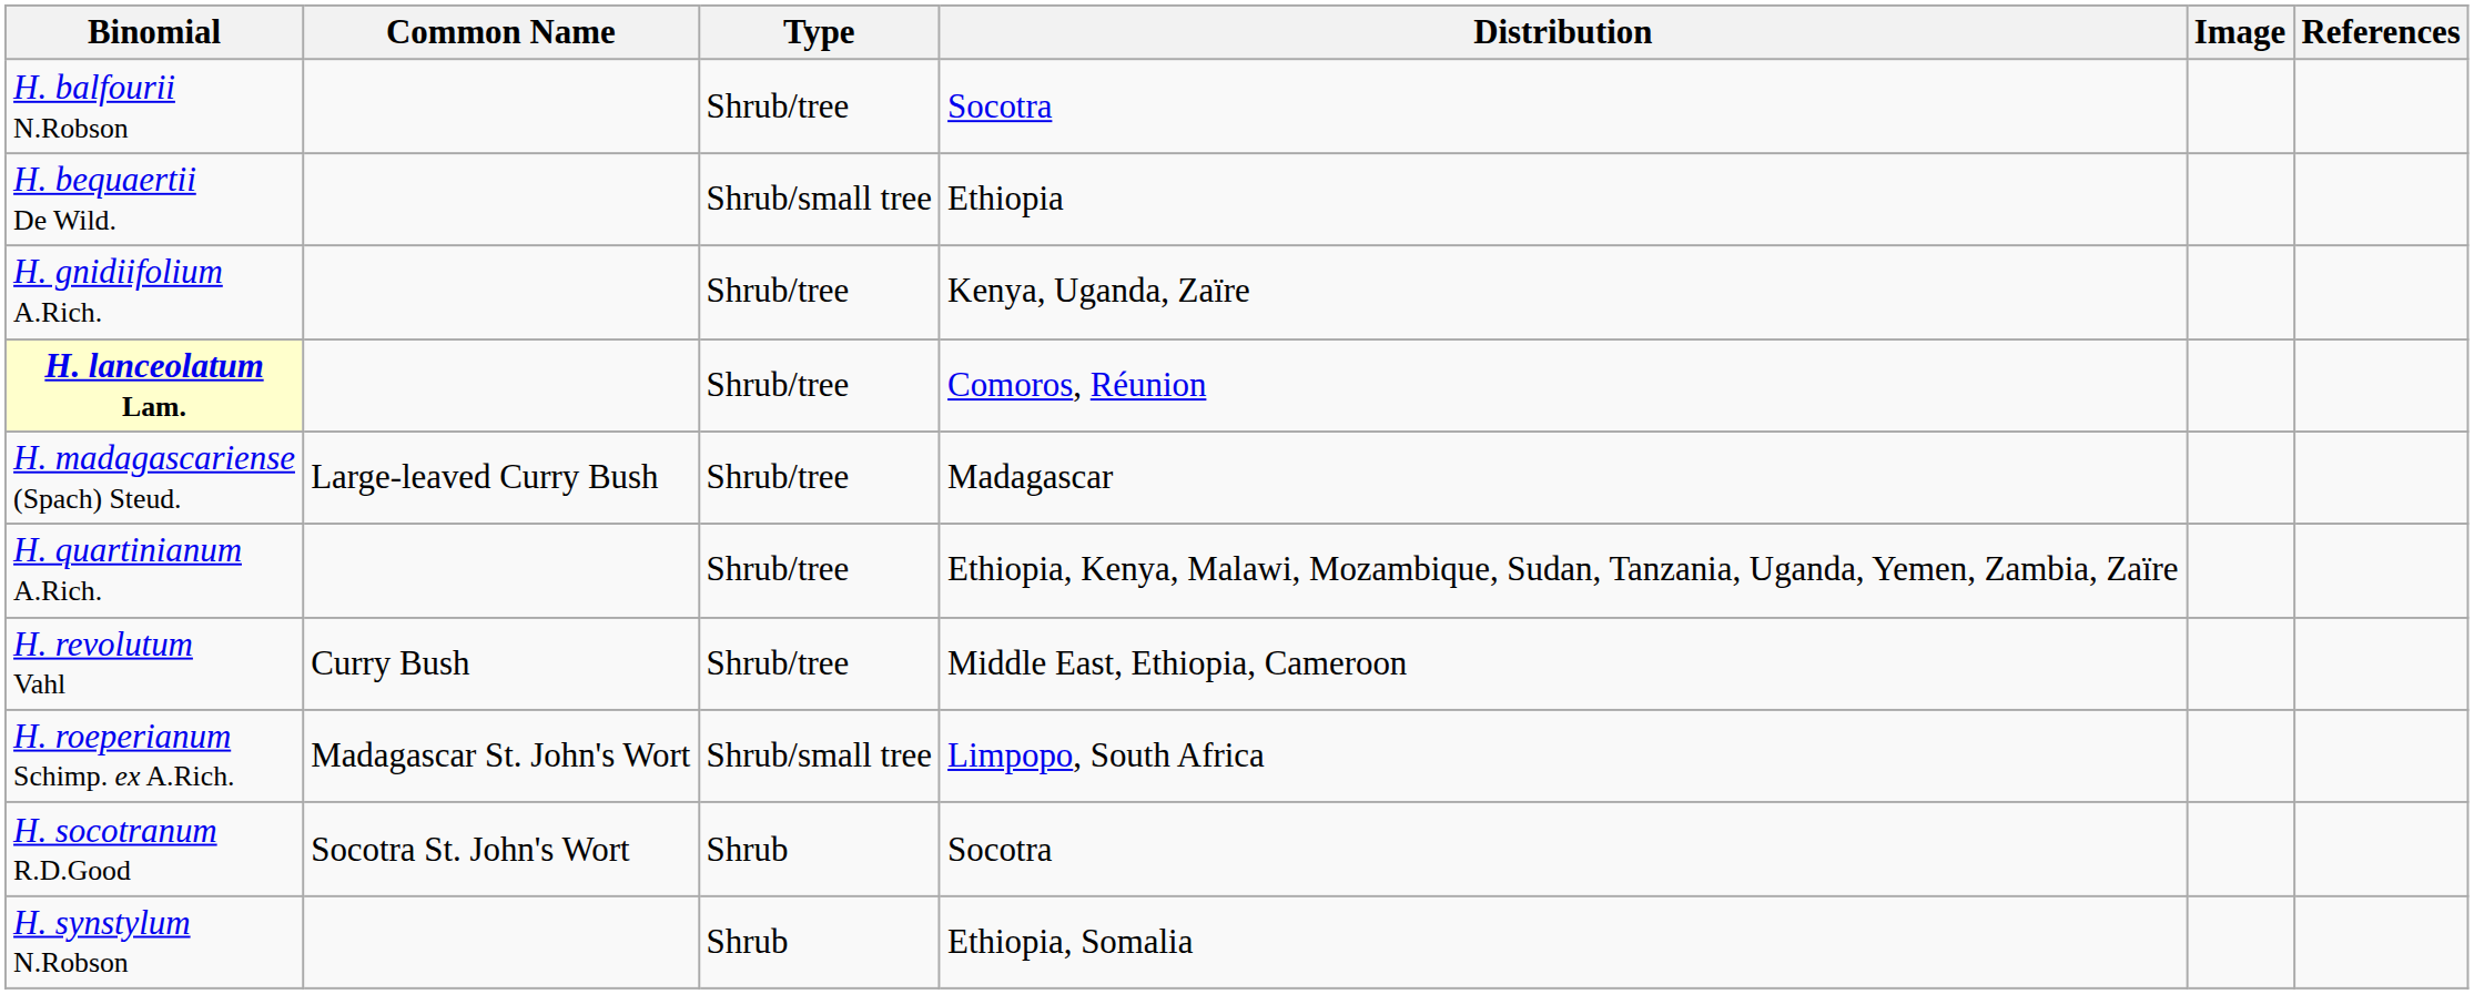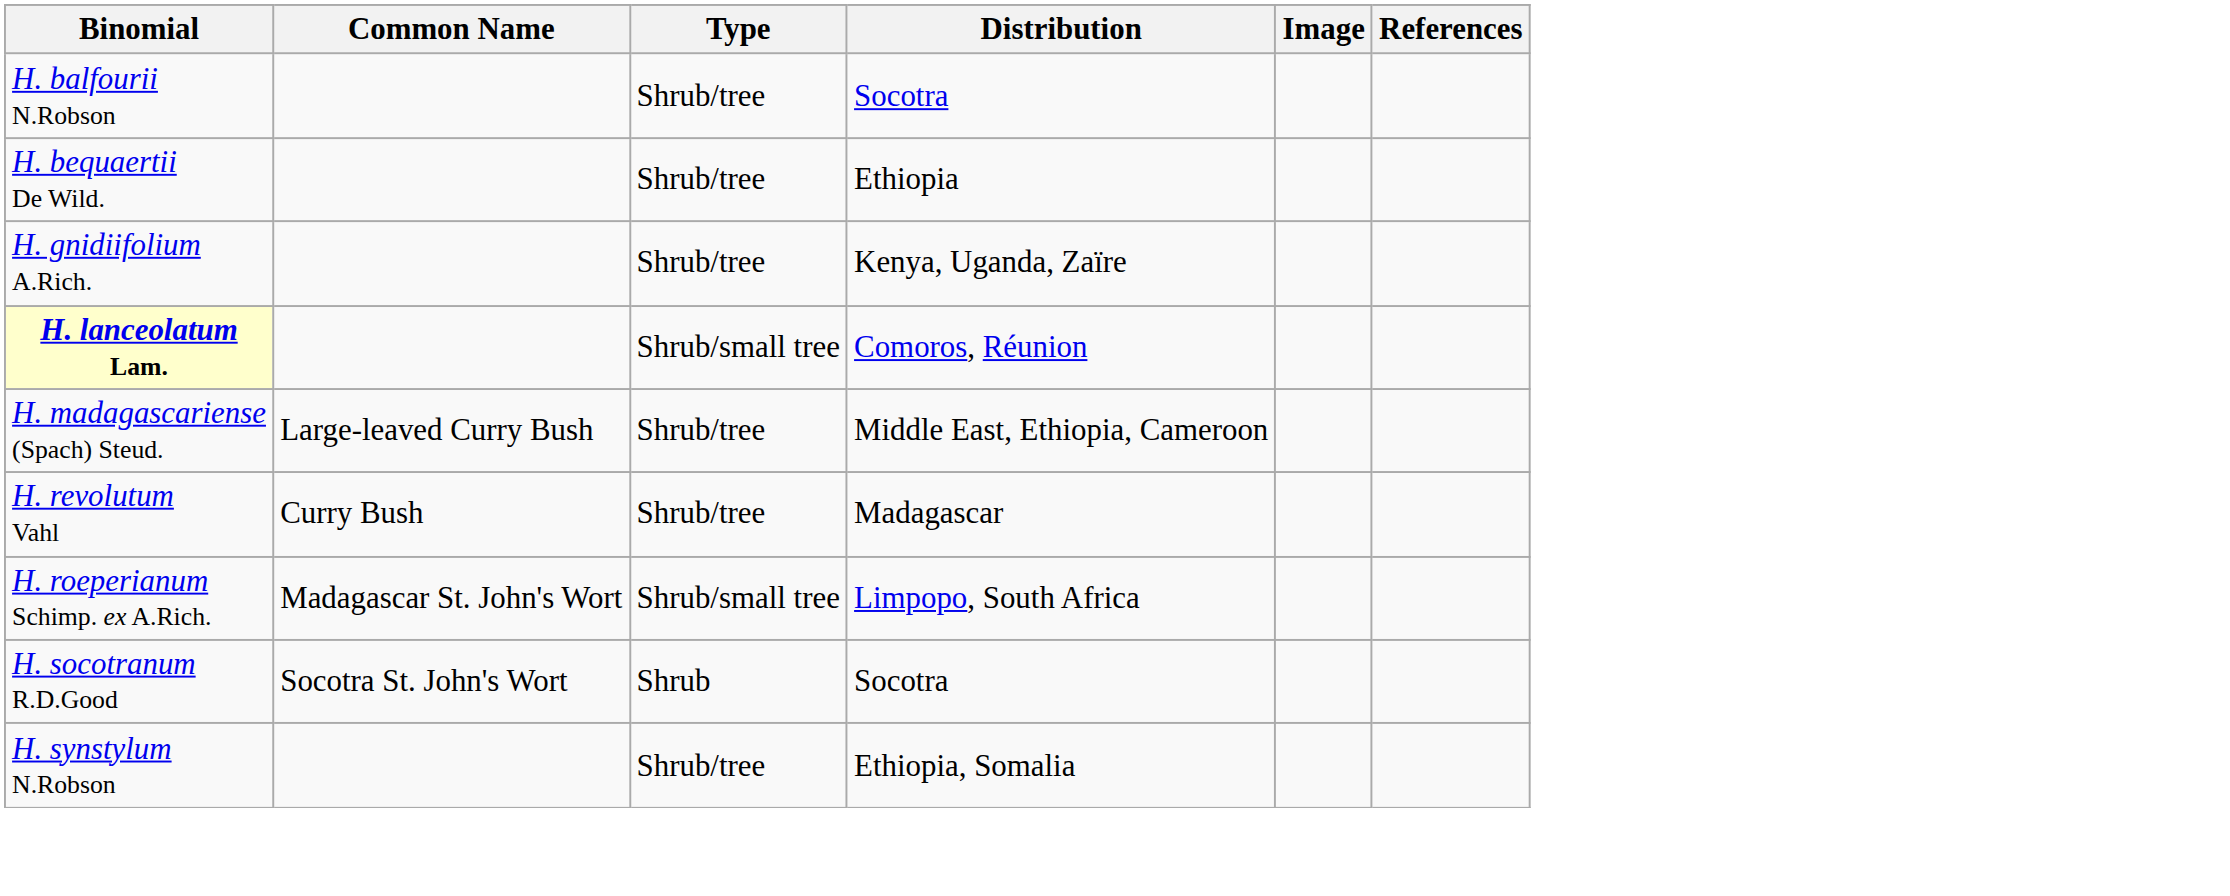H. bequaertii De Wild. | Type: Shrub/small tree -> Shrub/tree
H. lanceolatum Lam. | Type: Shrub/tree -> Shrub/small tree
H. madagascariense (Spach) Steud. | Distribution: Madagascar -> Middle East, Ethiopia, Cameroon
- row: H. quartinianum A.Rich. | Shrub/tree | Ethiopia, Kenya, Malawi, Mozambique, Sudan, Tanzania, Uganda, Yemen, Zambia, Zaïre
H. revolutum Vahl | Distribution: Middle East, Ethiopia, Cameroon -> Madagascar
H. synstylum N.Robson | Type: Shrub -> Shrub/tree
